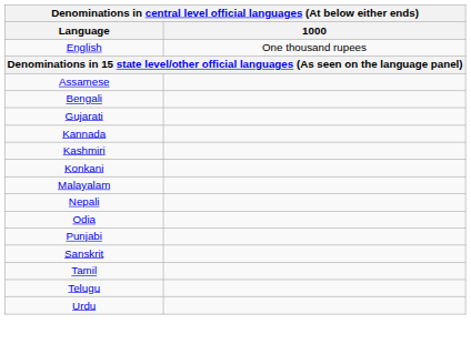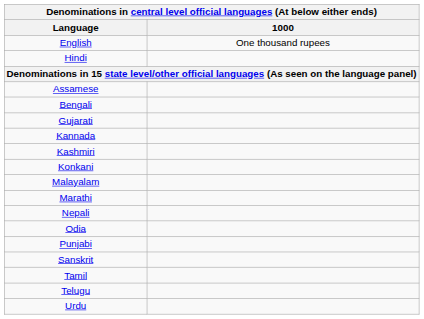+ row: Hindi
+ row: Marathi
